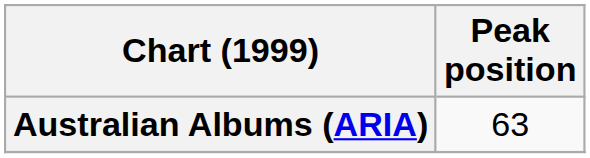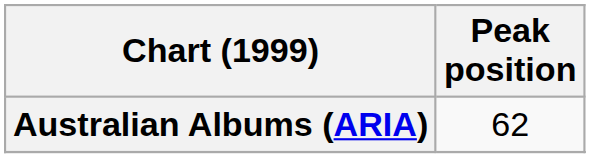Australian Albums (ARIA) | Peak position: 63 -> 62
